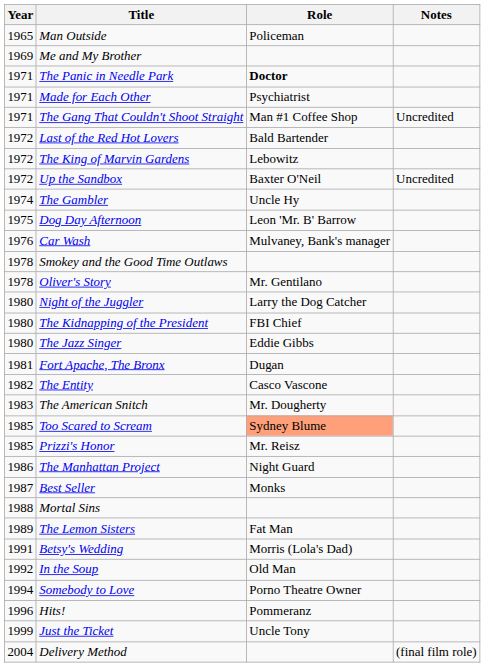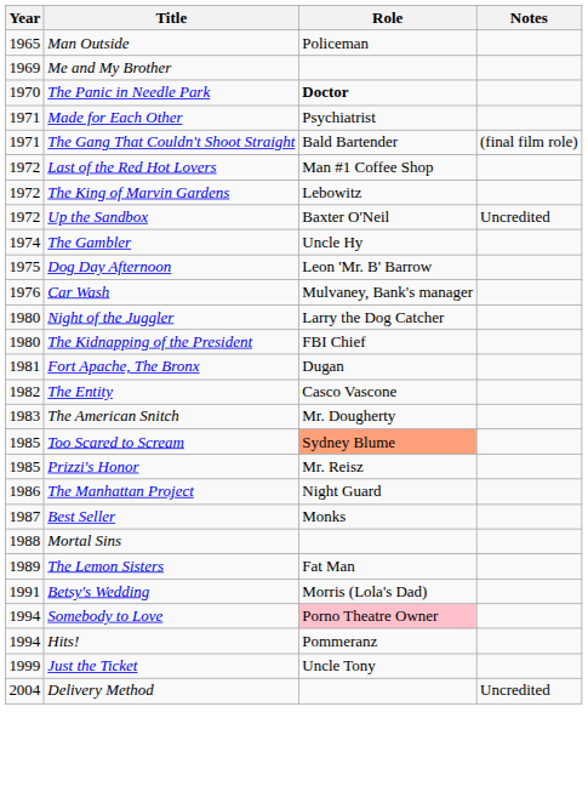The Panic in Needle Park | Year: 1971 -> 1970
The Gang That Couldn't Shoot Straight | Role: Man #1 Coffee Shop -> Bald Bartender
The Gang That Couldn't Shoot Straight | Notes: Uncredited -> (final film role)
Last of the Red Hot Lovers | Role: Bald Bartender -> Man #1 Coffee Shop
- row: 1978 | Smokey and the Good Time Outlaws
- row: 1978 | Oliver's Story | Mr. Gentilano
- row: 1980 | The Jazz Singer | Eddie Gibbs
- row: 1992 | In the Soup | Old Man
Somebody to Love | Role: no background -> pink background
Hits! | Year: 1996 -> 1994
Delivery Method | Notes: (final film role) -> Uncredited
